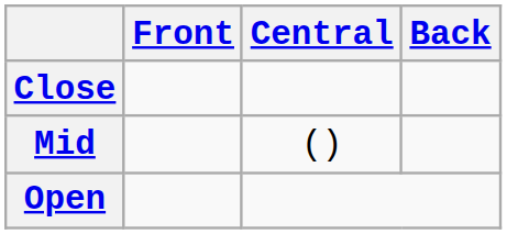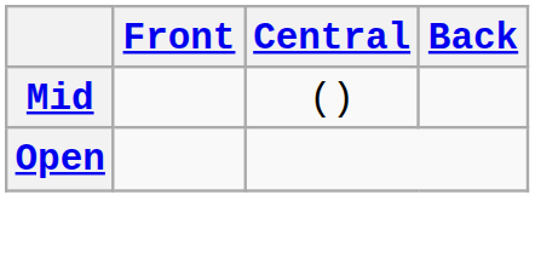- row: Close
